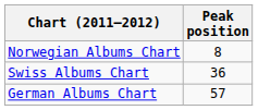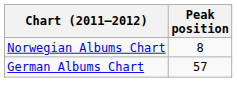- row: Swiss Albums Chart | 36
